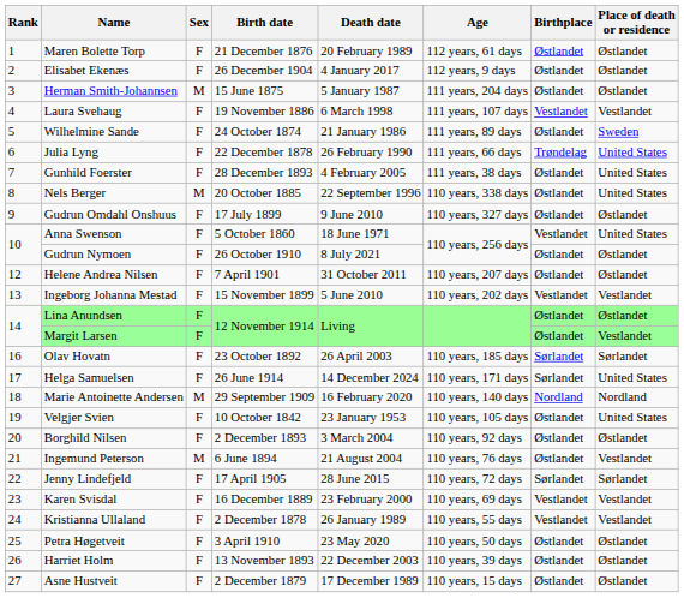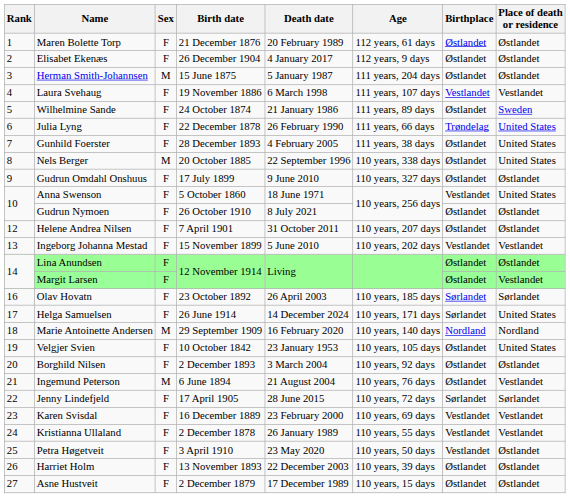Petra Høgetveit | Birthplace: Østlandet -> Vestlandet
